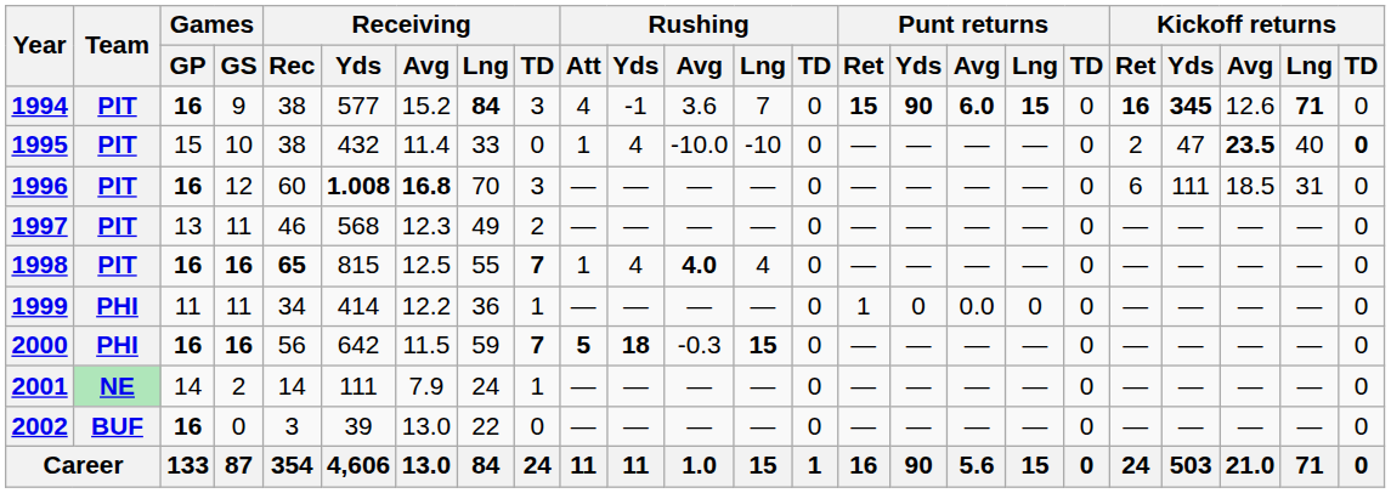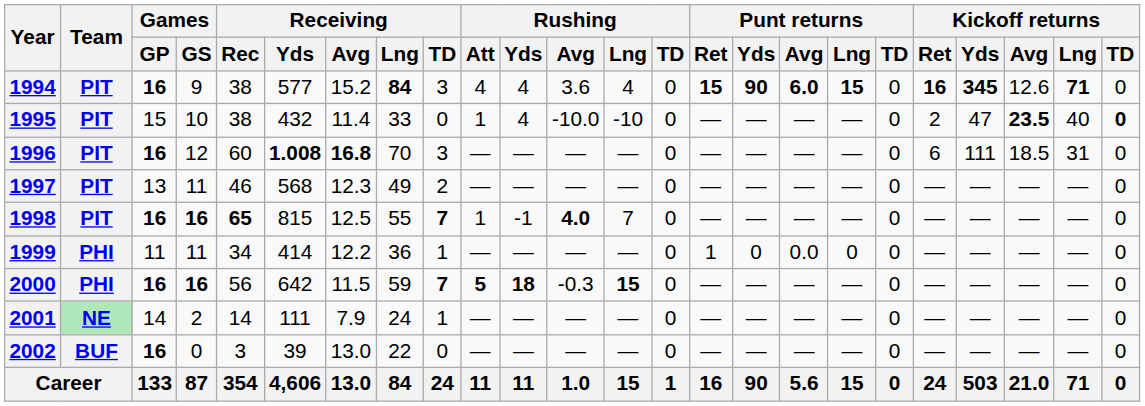1994 | Rushing / Yds: -1 -> 4
1994 | Rushing / Lng: 7 -> 4
1998 | Rushing / Yds: 4 -> -1
1998 | Rushing / Lng: 4 -> 7
